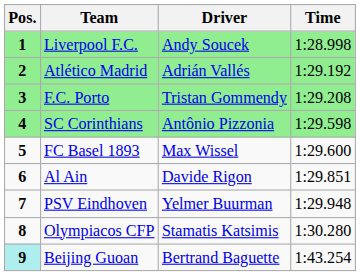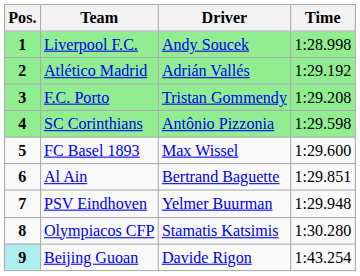Al Ain | Driver: Davide Rigon -> Bertrand Baguette
Beijing Guoan | Driver: Bertrand Baguette -> Davide Rigon
